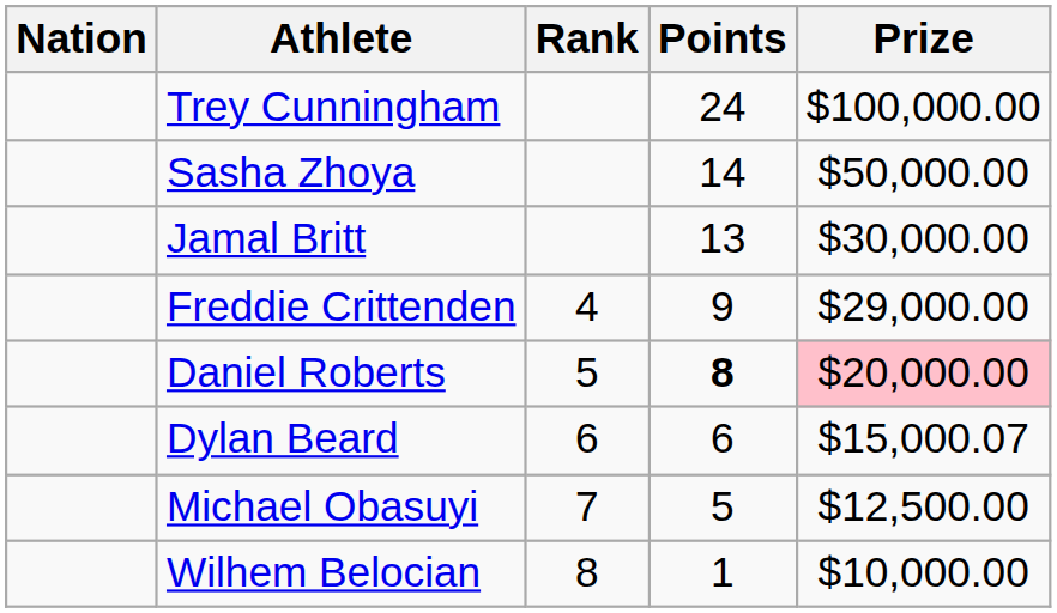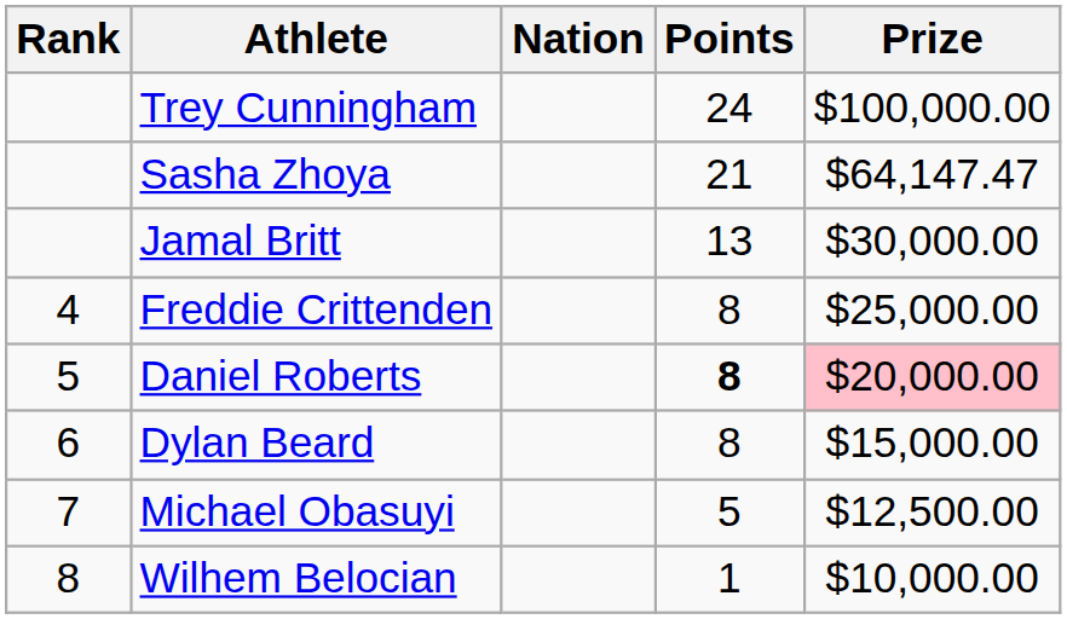columns swapped: Rank <-> Nation
Sasha Zhoya | Points: 14 -> 21
Sasha Zhoya | Prize: $50,000.00 -> $64,147.47
Freddie Crittenden | Points: 9 -> 8
Freddie Crittenden | Prize: $29,000.00 -> $25,000.00
Dylan Beard | Points: 6 -> 8
Dylan Beard | Prize: $15,000.07 -> $15,000.00
